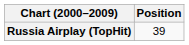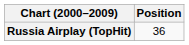Russia Airplay (TopHit) | Position: 39 -> 36
